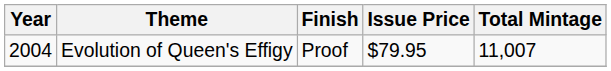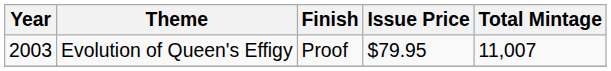Evolution of Queen's Effigy | Year: 2004 -> 2003
